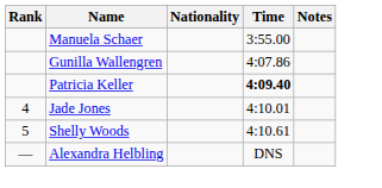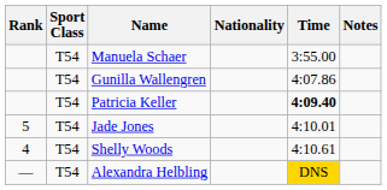+ column: Sport Class | T54 | T54 | T54 | T54 | T54 | T54
Jade Jones | Rank: 4 -> 5
Shelly Woods | Rank: 5 -> 4
Alexandra Helbling | Time: no background -> gold background
